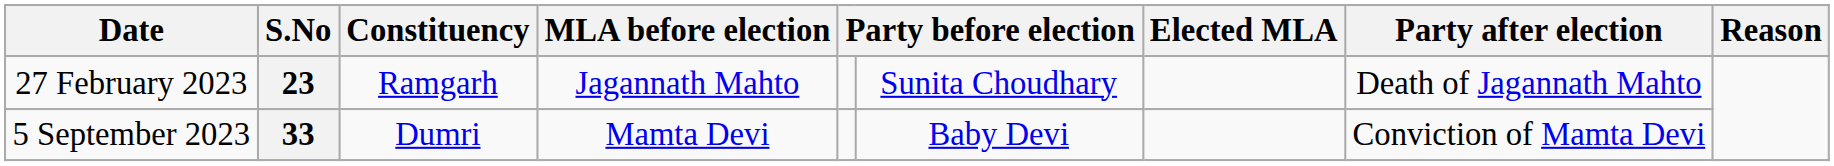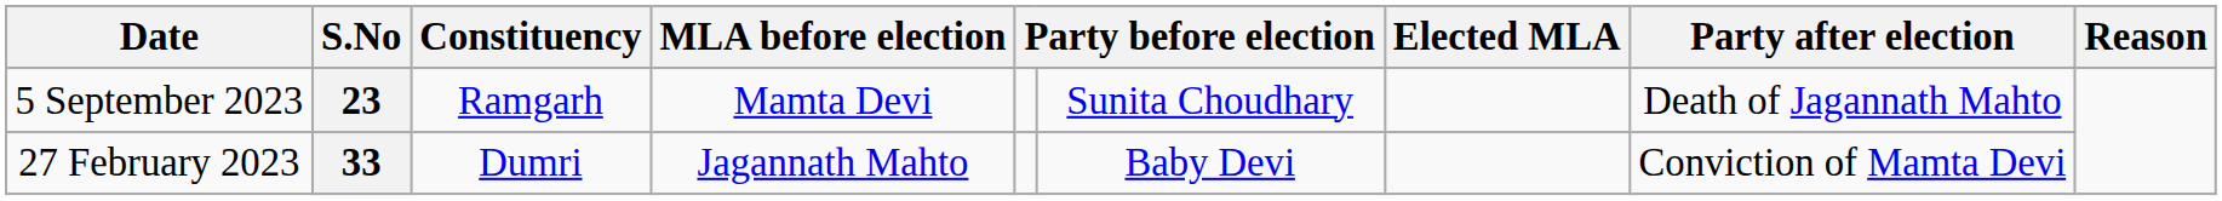23 | Date: 27 February 2023 -> 5 September 2023
23 | MLA before election: Jagannath Mahto -> Mamta Devi
33 | Date: 5 September 2023 -> 27 February 2023
33 | MLA before election: Mamta Devi -> Jagannath Mahto
